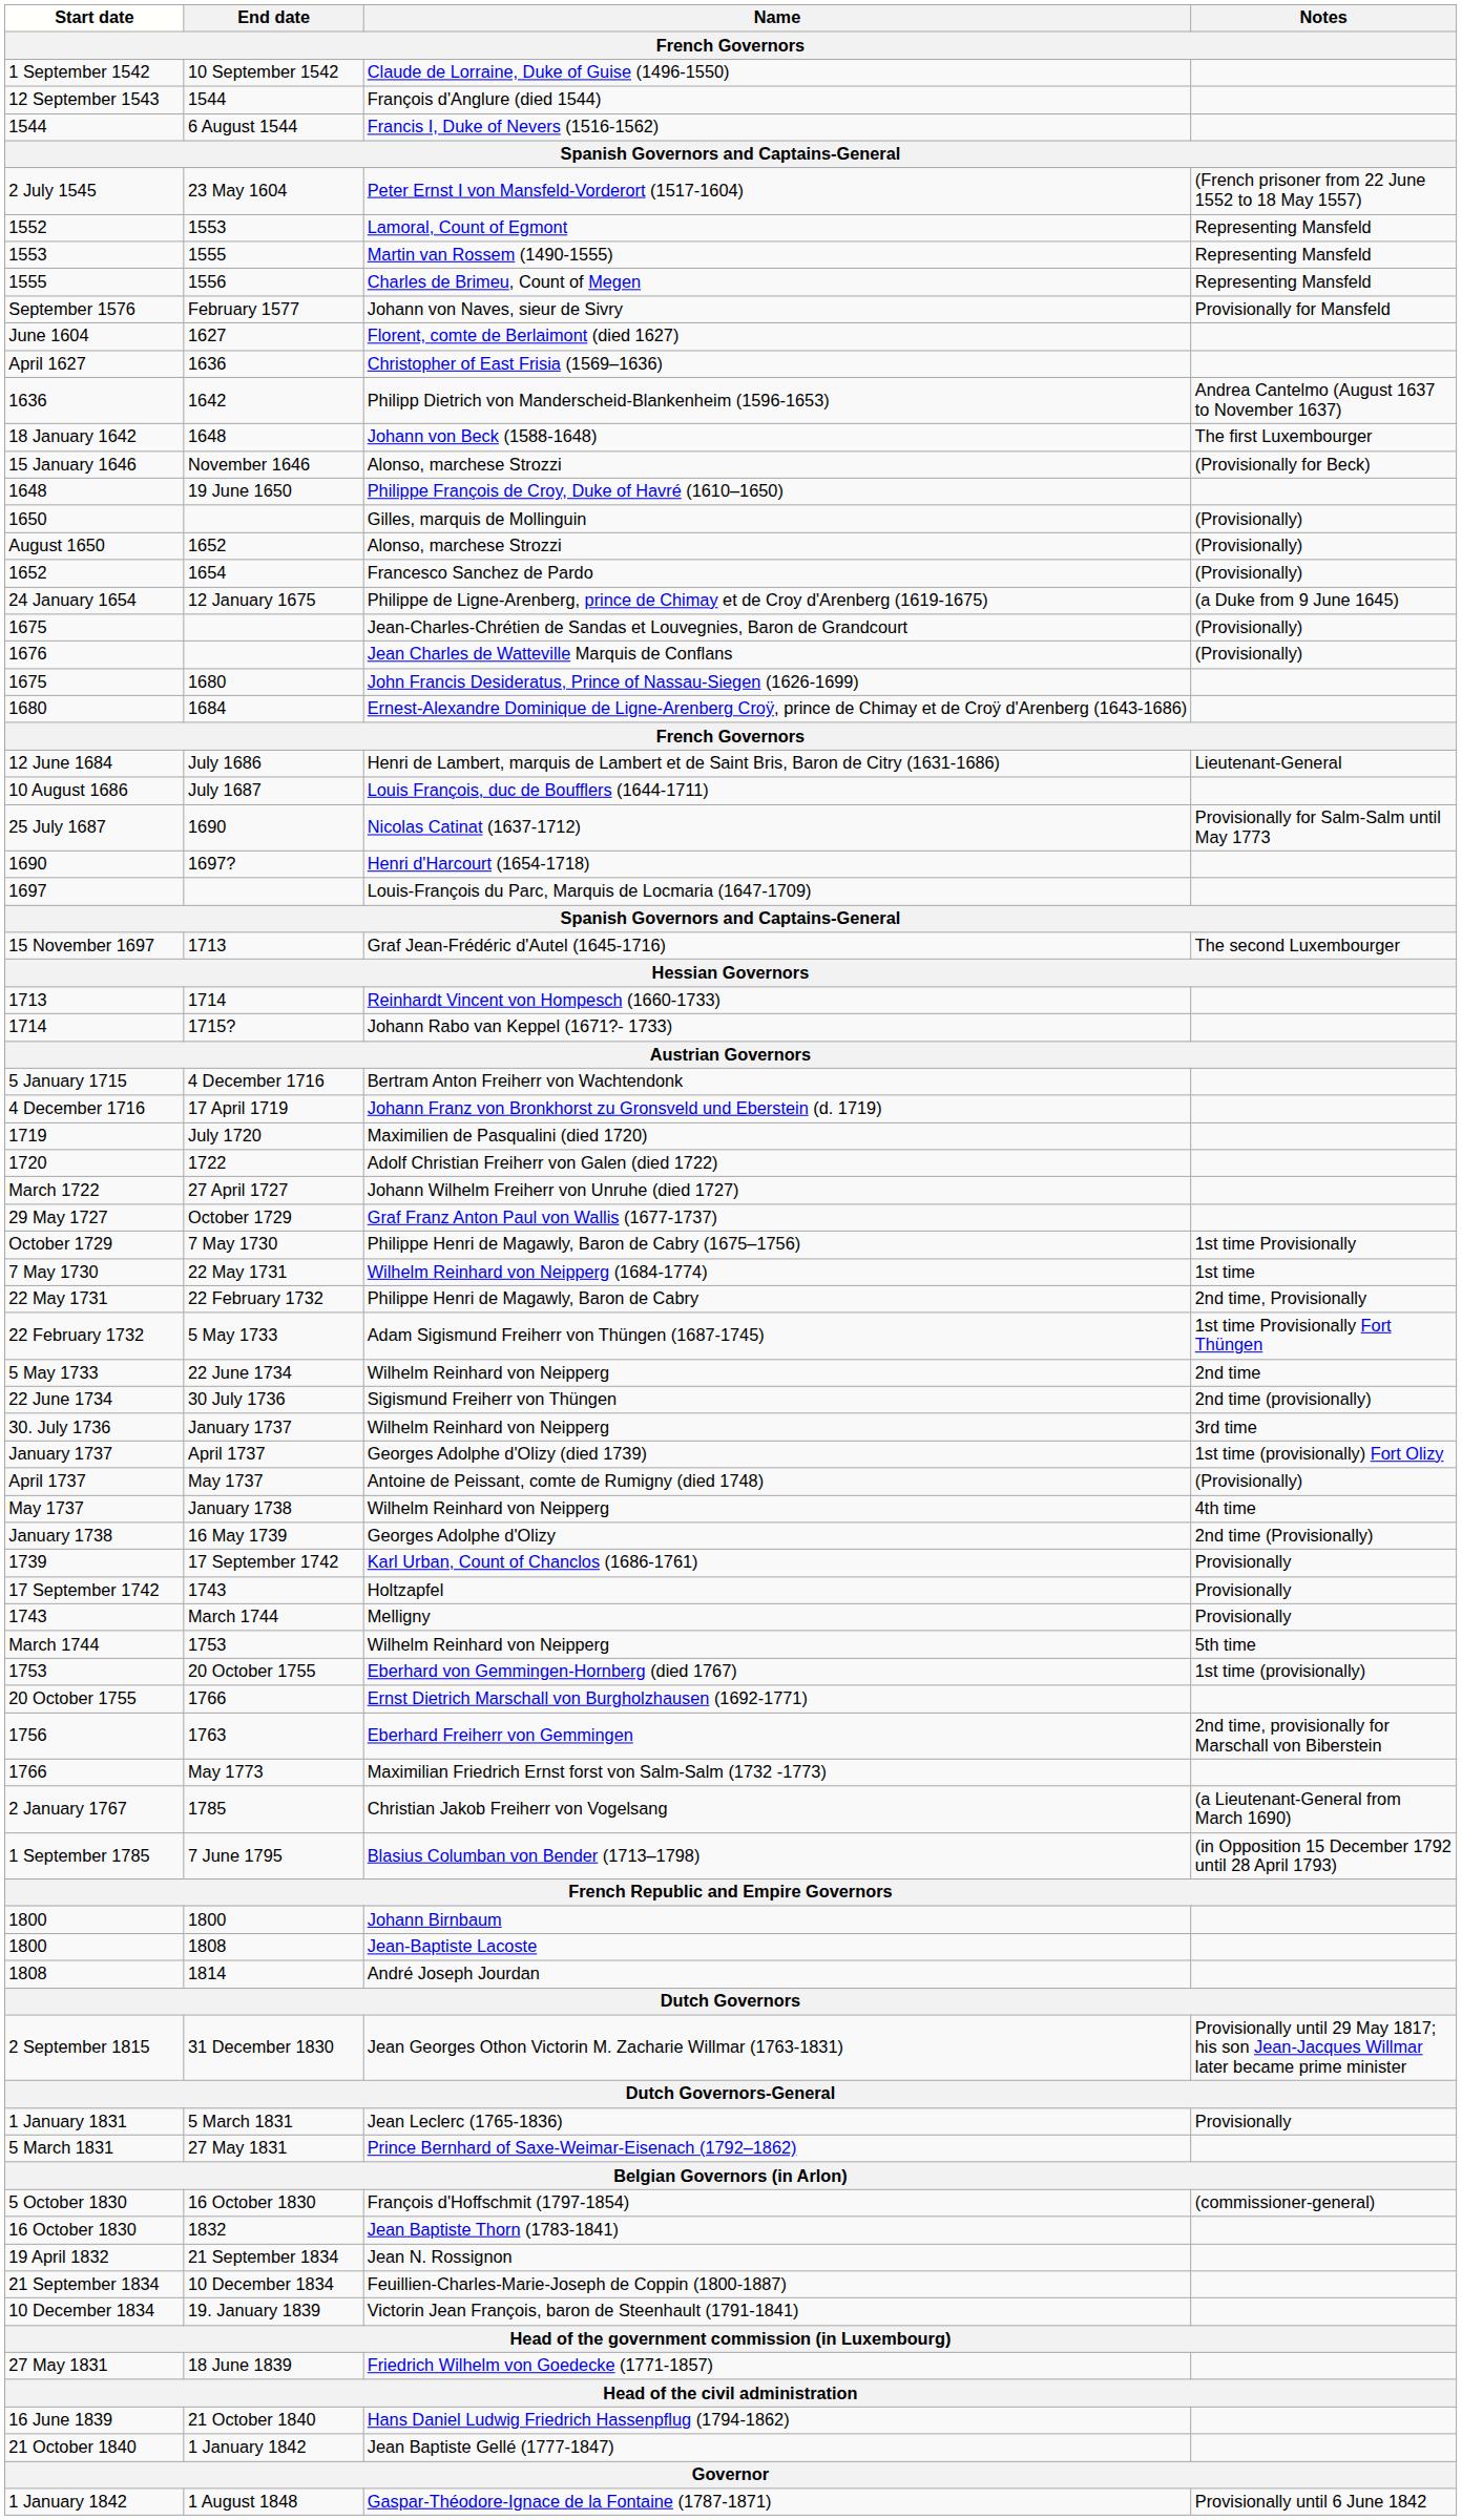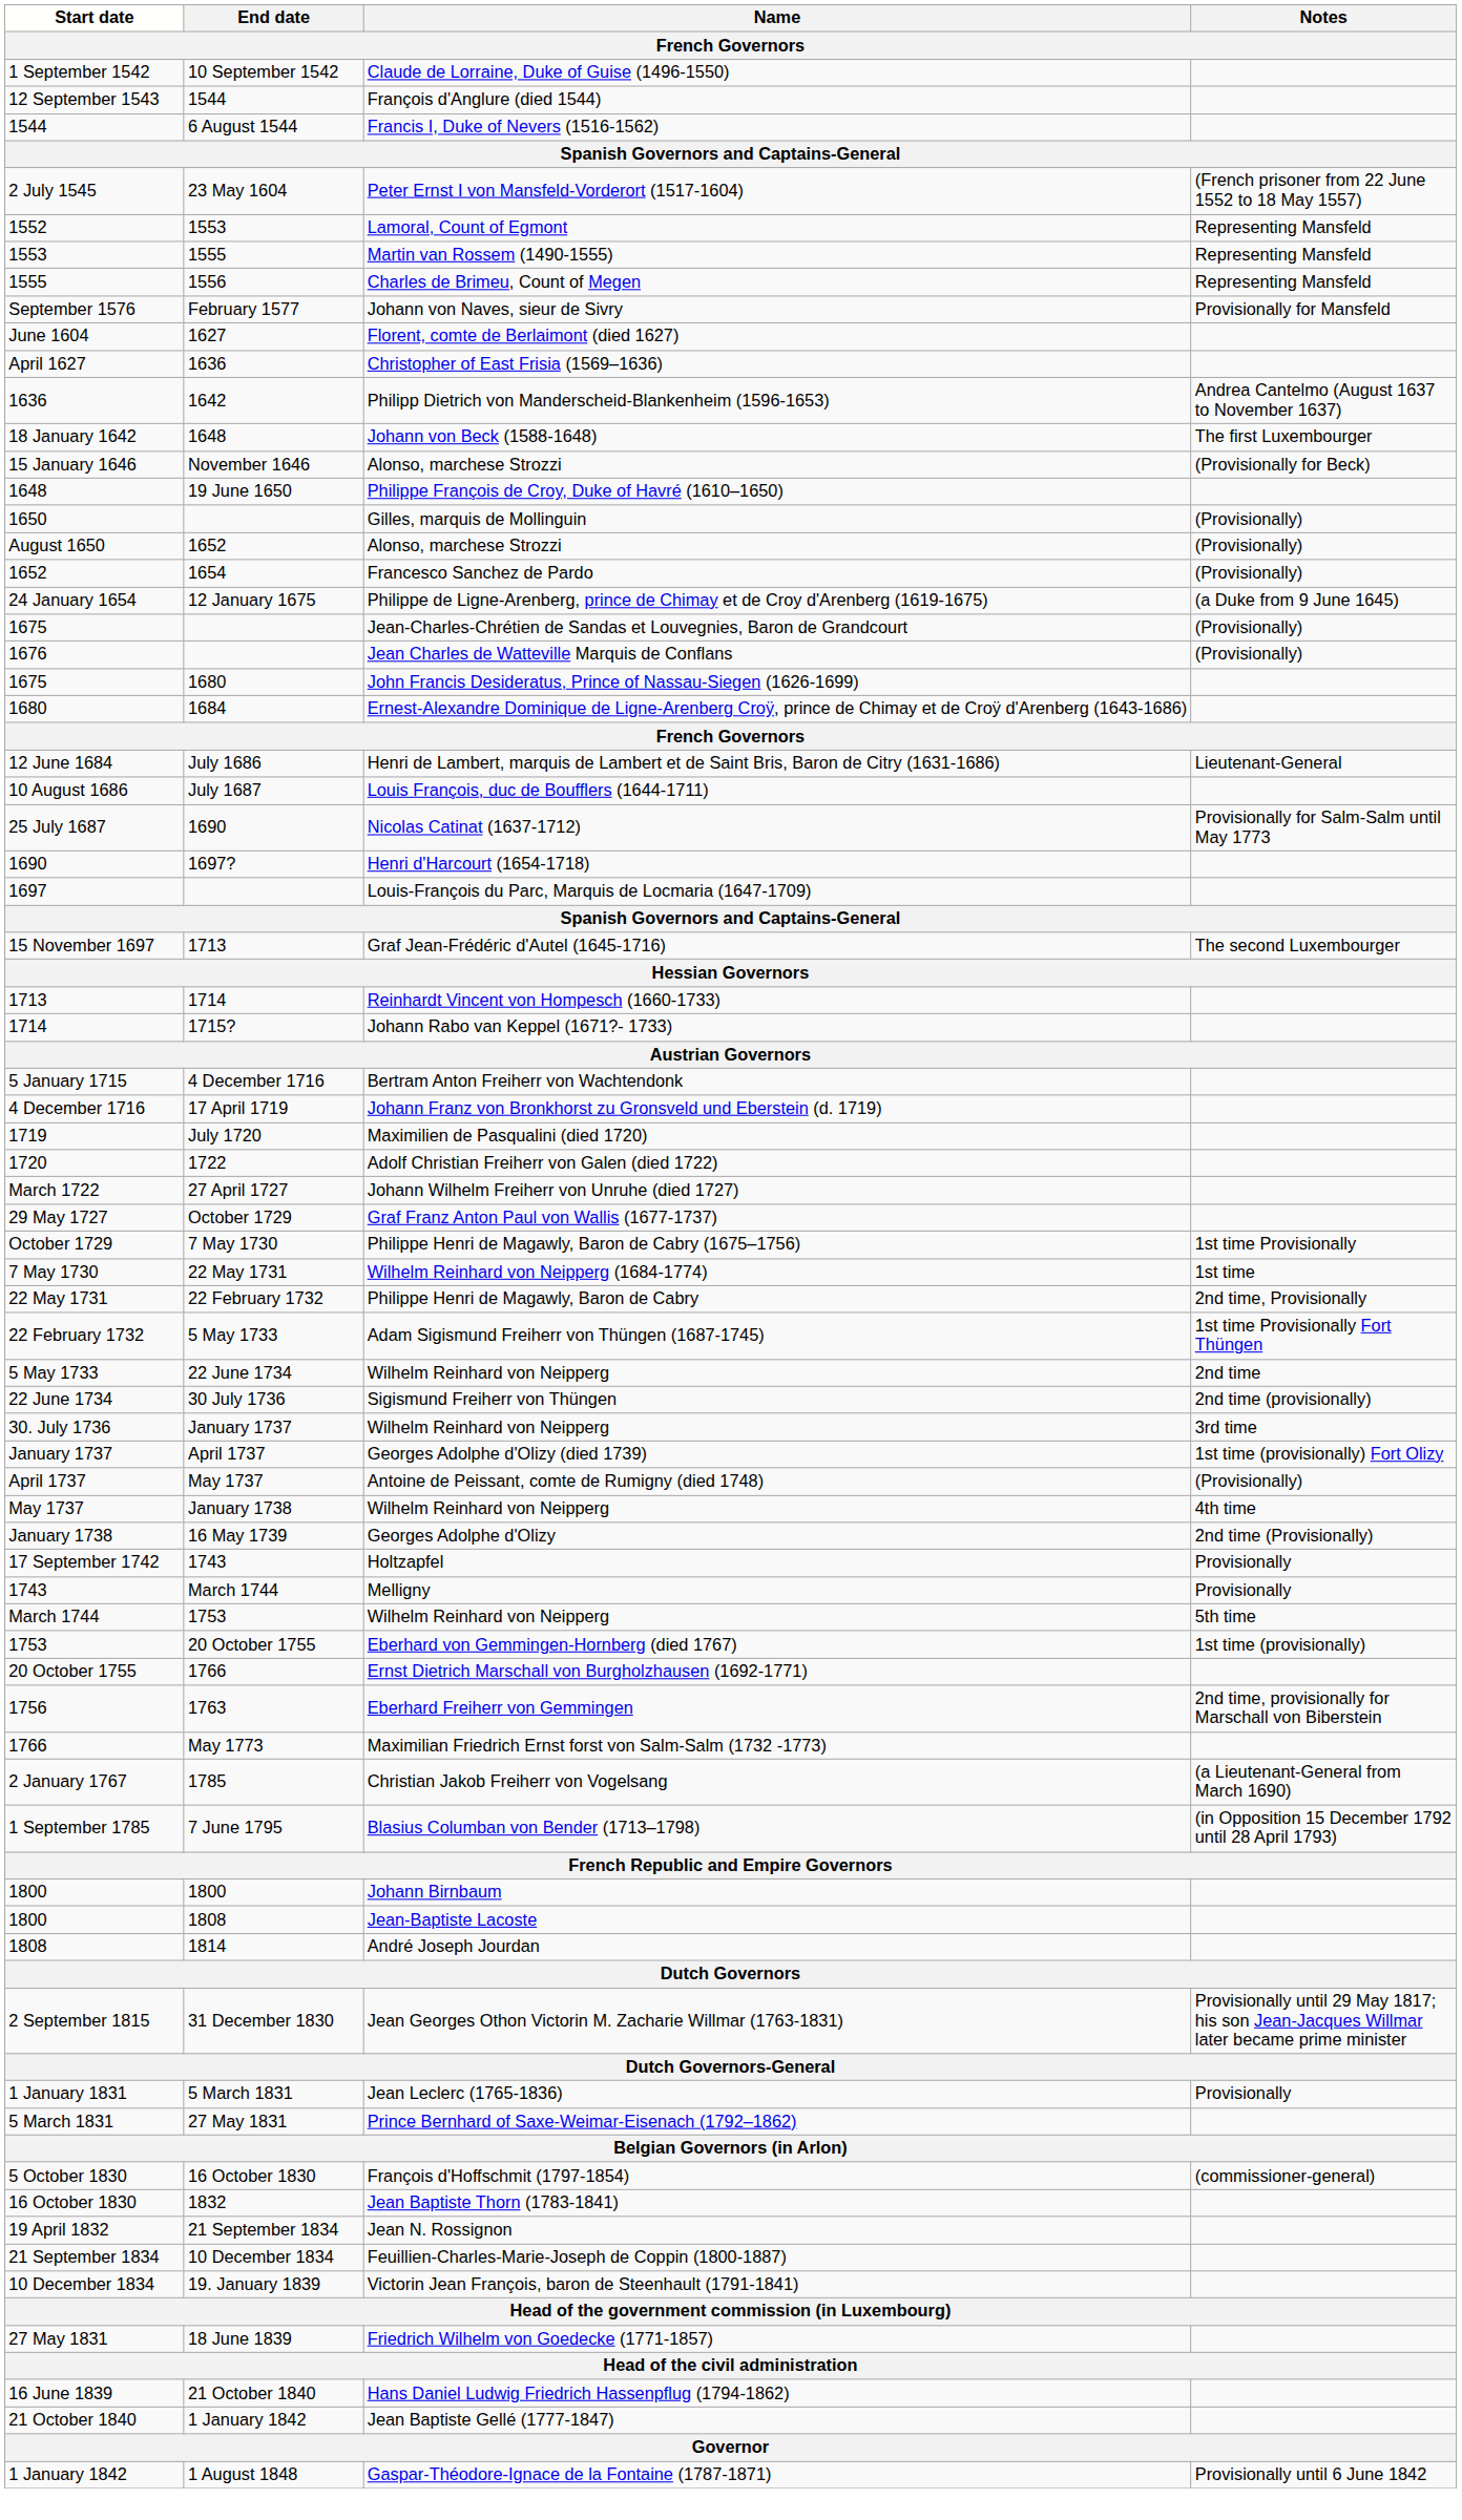- row: 1739 | 17 September 1742 | Karl Urban, Count of Chanclos (1686-1761) | Provisionally
